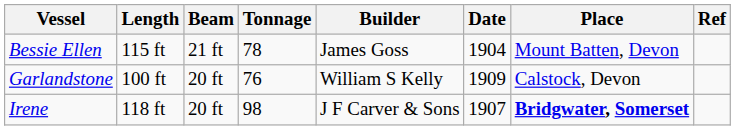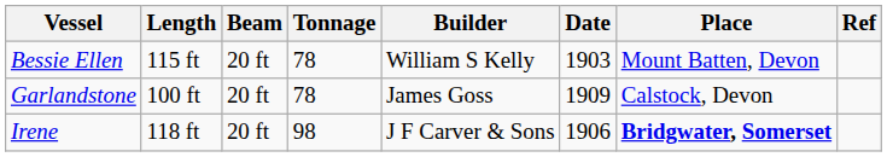Bessie Ellen | Beam: 21 ft -> 20 ft
Bessie Ellen | Builder: James Goss -> William S Kelly
Bessie Ellen | Date: 1904 -> 1903
Garlandstone | Tonnage: 76 -> 78
Garlandstone | Builder: William S Kelly -> James Goss
Irene | Date: 1907 -> 1906
